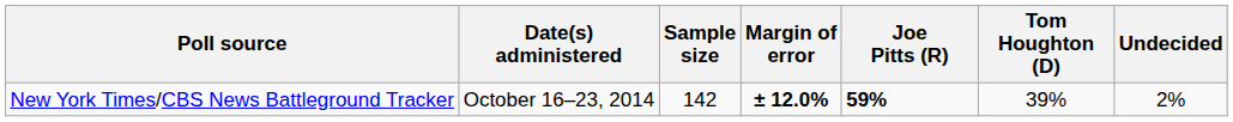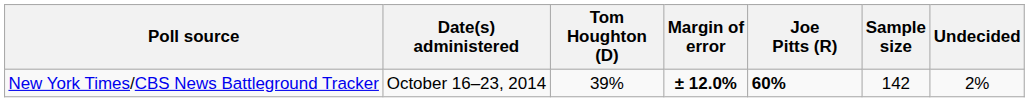columns swapped: Sample size <-> Tom Houghton (D)
New York Times/CBS News Battleground Tracker | Joe Pitts (R): 59% -> 60%
